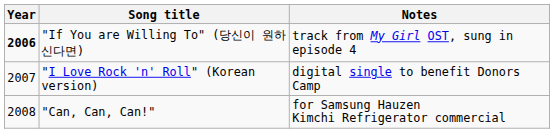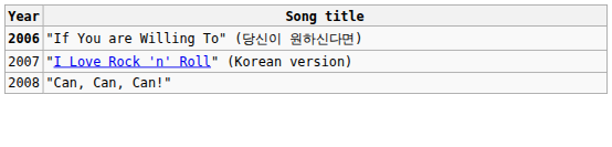- column: Notes | track from My Girl OST, sung in episode 4 | digital single to benefit Donors Camp | for Samsung Hauzen Kimchi Refrigerator commercial
